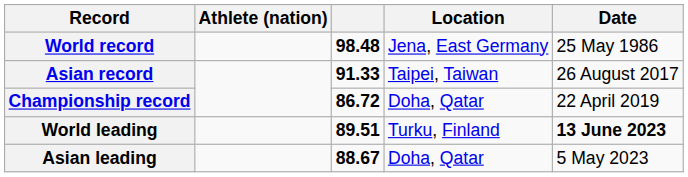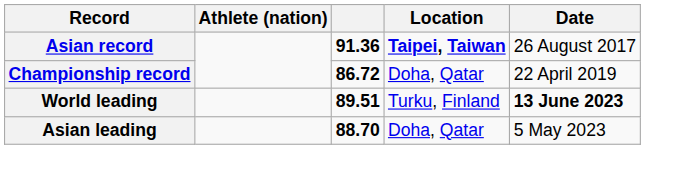- row: World record | 98.48 | Jena, East Germany | 25 May 1986
Asian record | column 3: 91.33 -> 91.36
Asian record | Location: normal -> bold
Asian leading | column 3: 88.67 -> 88.70
